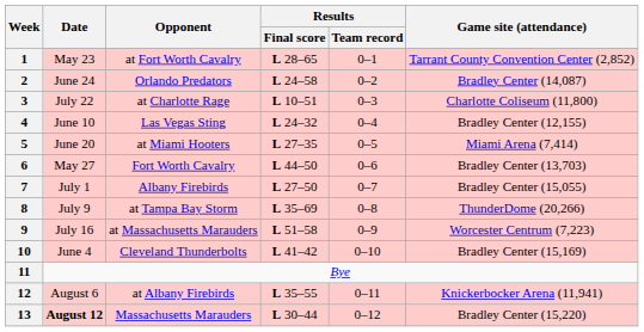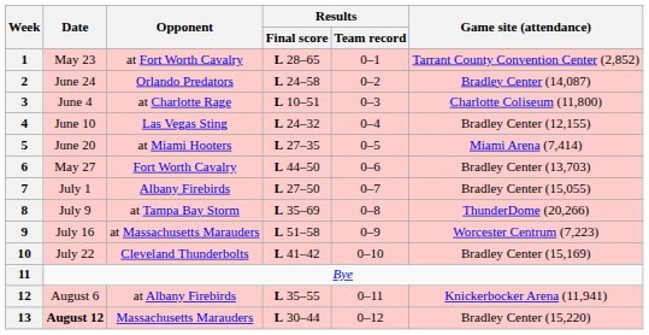3 | Date: July 22 -> June 4
10 | Date: June 4 -> July 22
